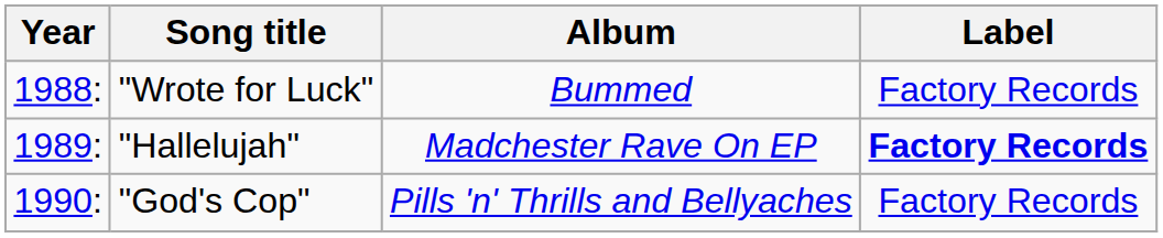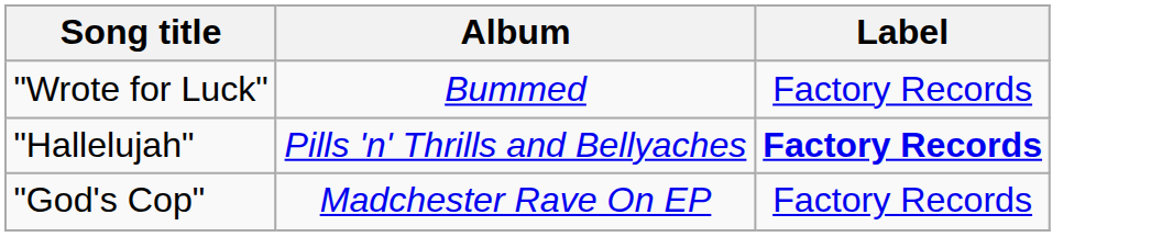- column: Year | 1988: | 1989: | 1990:
"Hallelujah" | Album: Madchester Rave On EP -> Pills 'n' Thrills and Bellyaches
"God's Cop" | Album: Pills 'n' Thrills and Bellyaches -> Madchester Rave On EP
